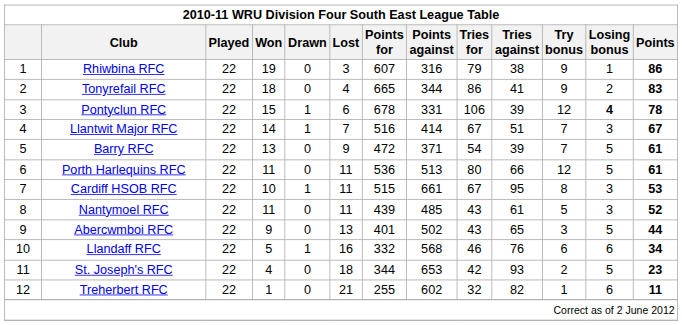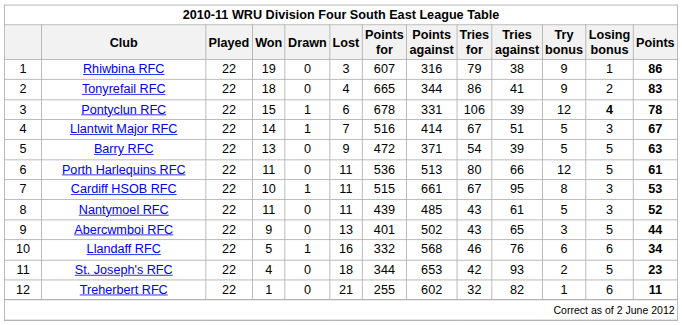Llantwit Major RFC | Try bonus: 7 -> 5
Barry RFC | Try bonus: 7 -> 5
Barry RFC | Points: 61 -> 63
